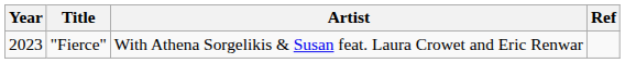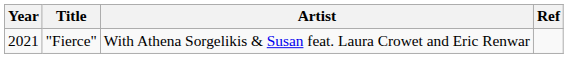"Fierce" | Year: 2023 -> 2021
